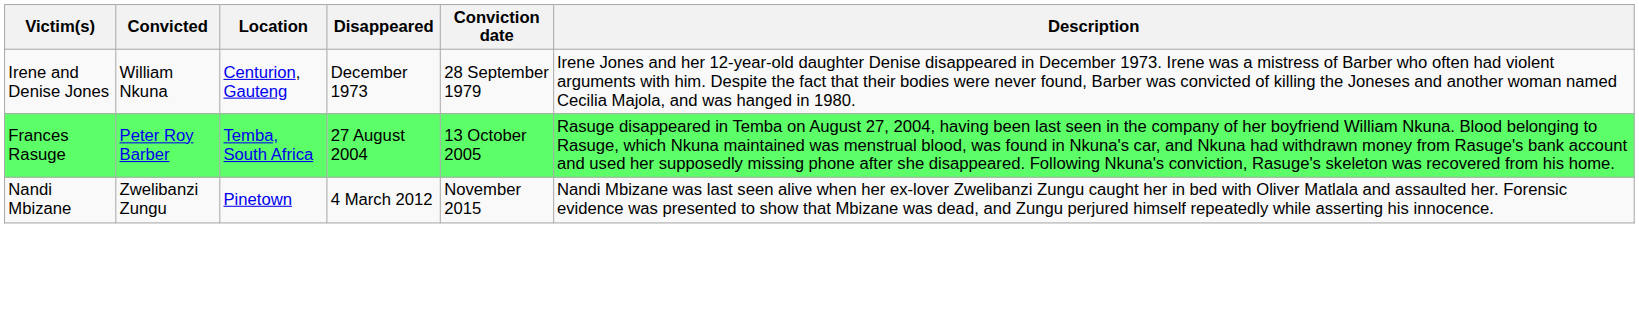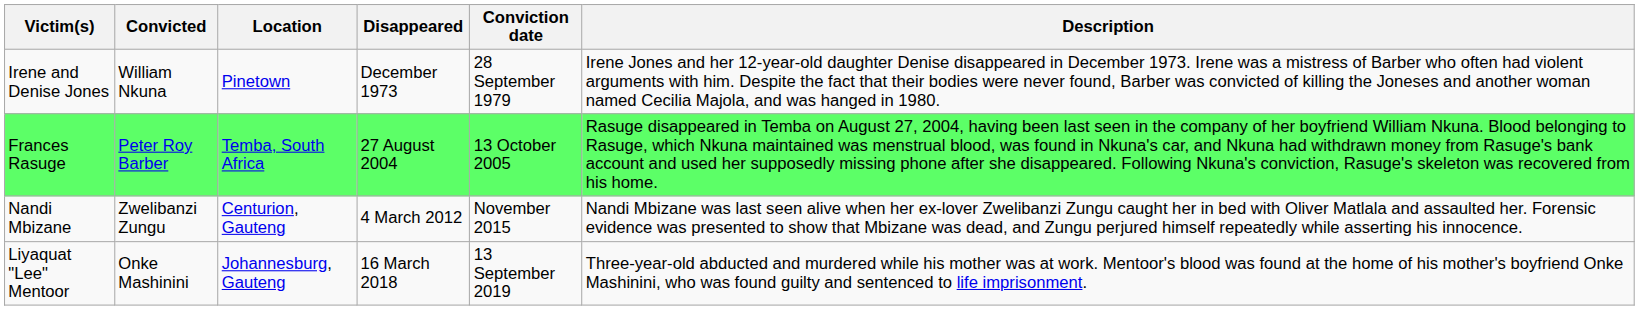Irene and Denise Jones | Location: Centurion, Gauteng -> Pinetown
Nandi Mbizane | Location: Pinetown -> Centurion, Gauteng
+ row: Liyaquat "Lee" Mentoor | Onke Mashinini | Johannesburg, Gauteng | 16 March 2018 | 13 September 2019 | Three-year-old abducted and murdered while his mother was at work. Mentoor's blood was found at the home of his mother's boyfriend Onke Mashinini, who was found guilty and sentenced to life imprisonment.
